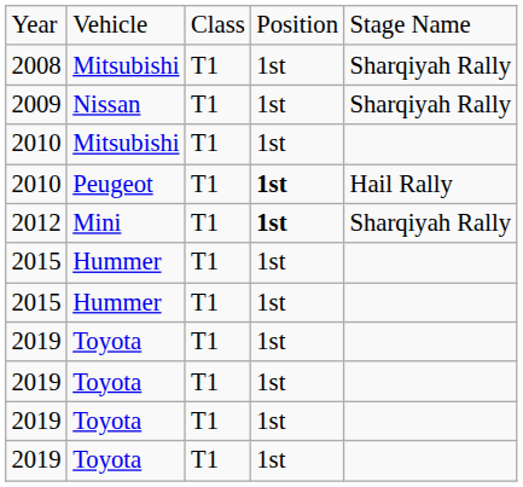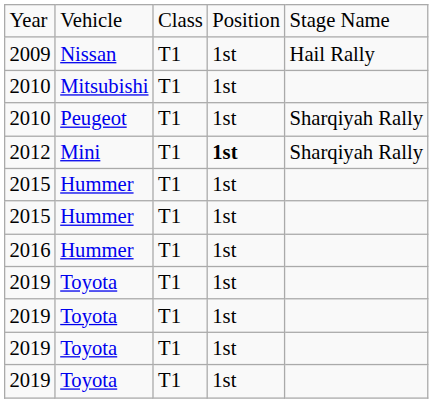- row: 2008 | Mitsubishi | T1 | 1st | Sharqiyah Rally
2009 | column 5: Sharqiyah Rally -> Hail Rally
2010 / Peugeot | column 4: bold -> normal
2010 / Peugeot | column 5: Hail Rally -> Sharqiyah Rally
+ row: 2016 | Hummer | T1 | 1st
